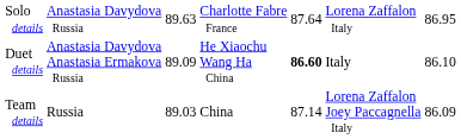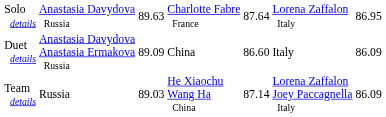Duet details | column 4: He Xiaochu Wang Ha China -> China
Duet details | column 5: bold -> normal
Duet details | column 7: 86.10 -> 86.09
Team details | column 4: China -> He Xiaochu Wang Ha China
